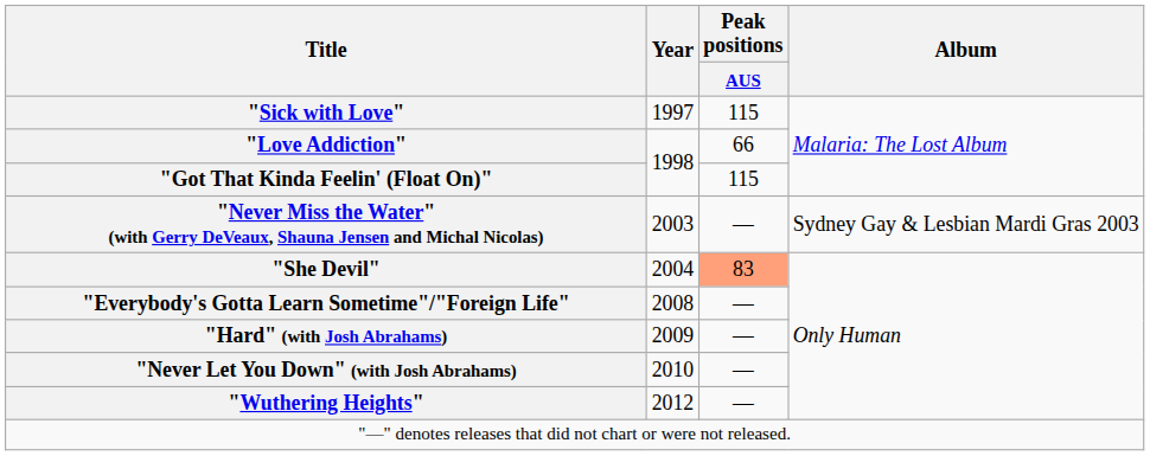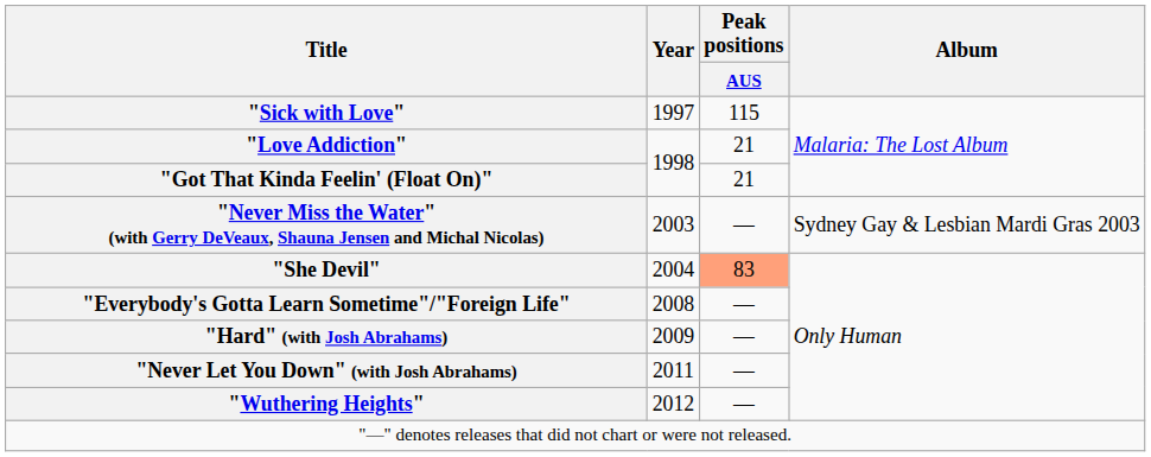"Love Addiction" | Peak positions / AUS: 66 -> 21
"Got That Kinda Feelin' (Float On)" | Peak positions / AUS: 115 -> 21
"Never Let You Down" (with Josh Abrahams) | Year: 2010 -> 2011
